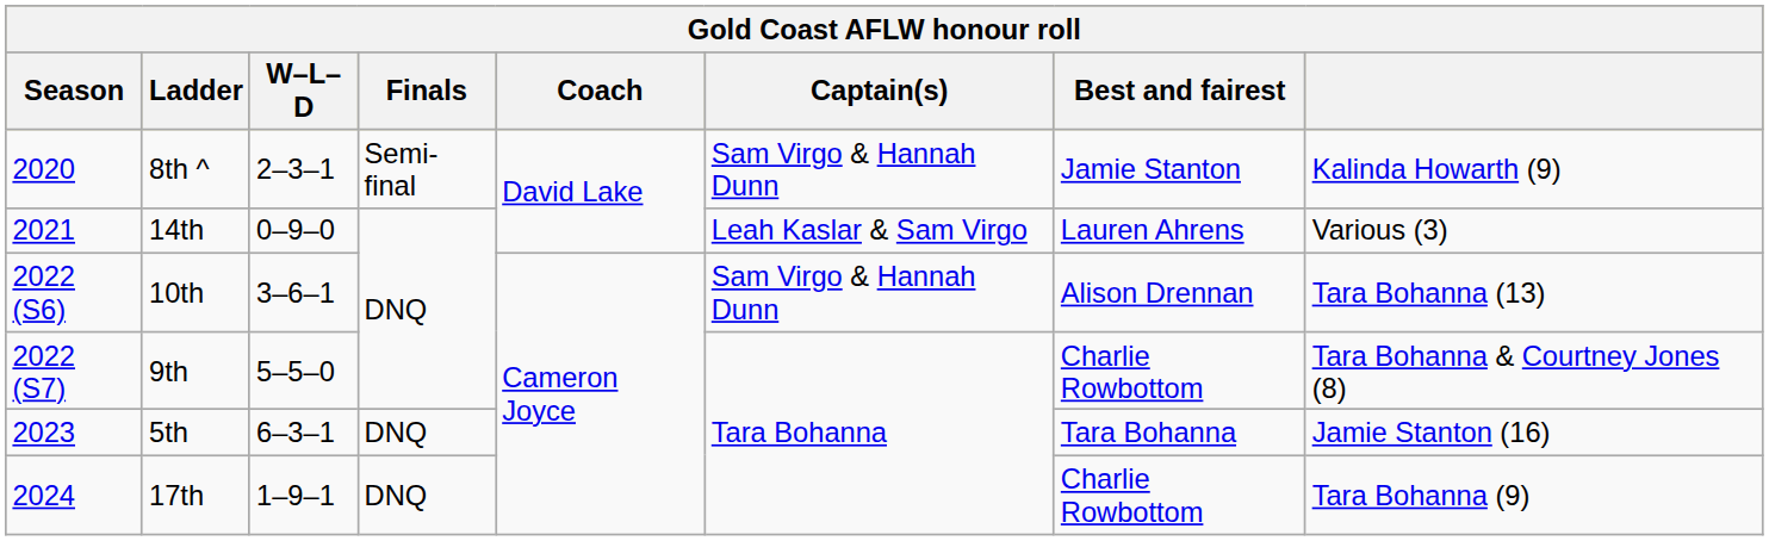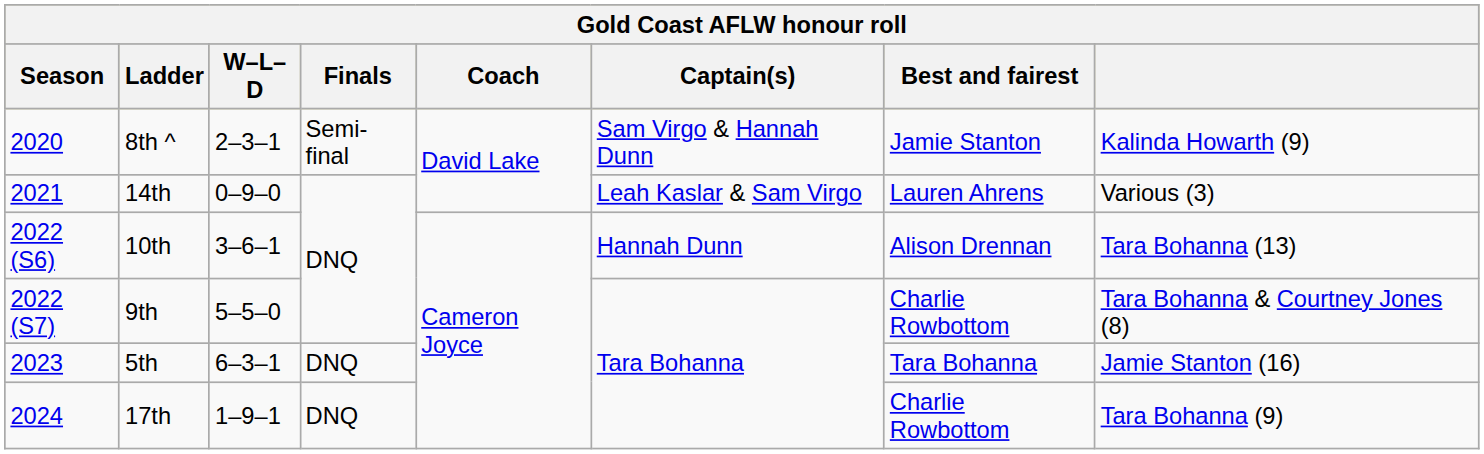10th | Captain(s): Sam Virgo & Hannah Dunn -> Hannah Dunn
